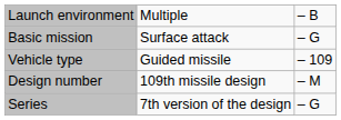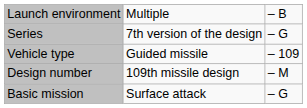rows swapped: Basic mission <-> Series
